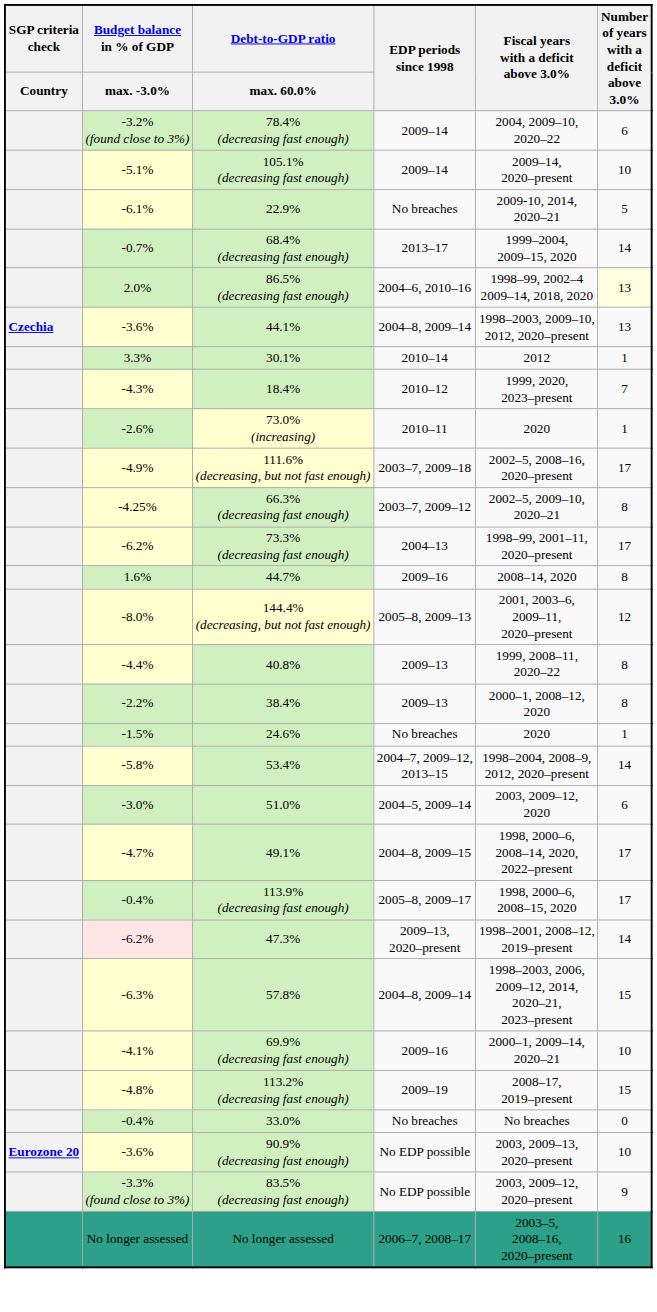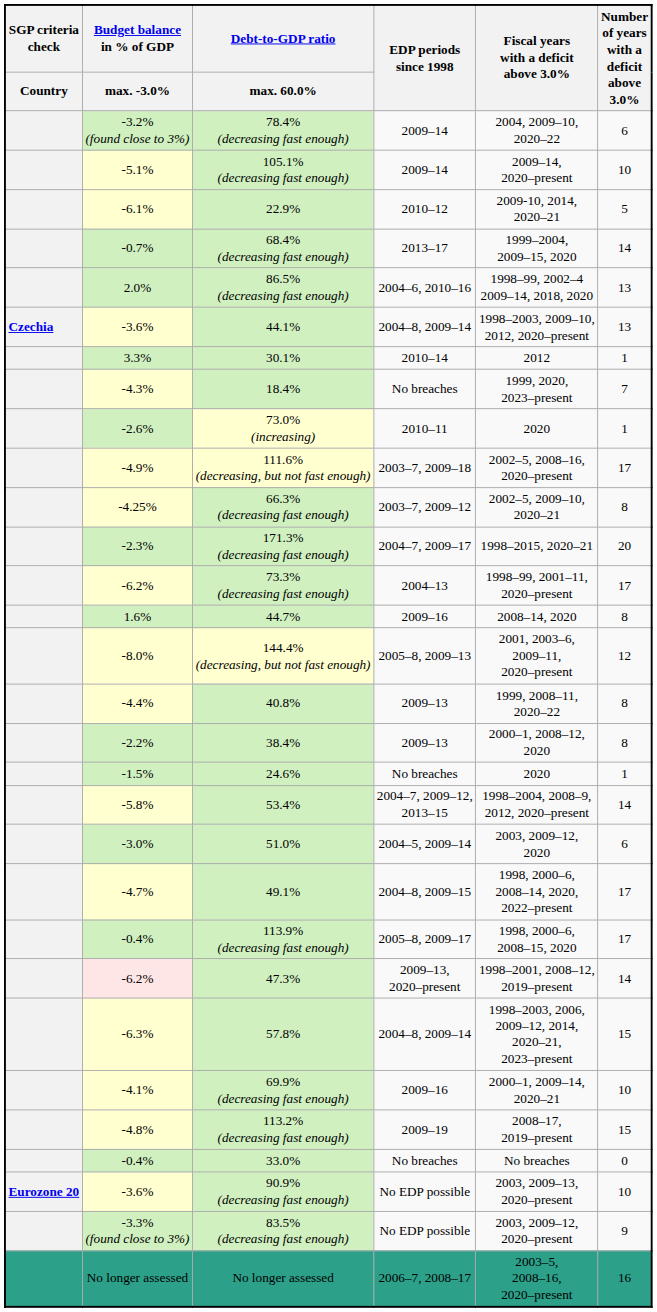22.9% | EDP periods since 1998: No breaches -> 2010–12
86.5% (decreasing fast enough) | Number of years with a deficit above 3.0%: lightyellow background -> no background
18.4% | EDP periods since 1998: 2010–12 -> No breaches
+ row: -2.3% | 171.3% (decreasing fast enough) | 2004–7, 2009–17 | 1998–2015, 2020–21 | 20
